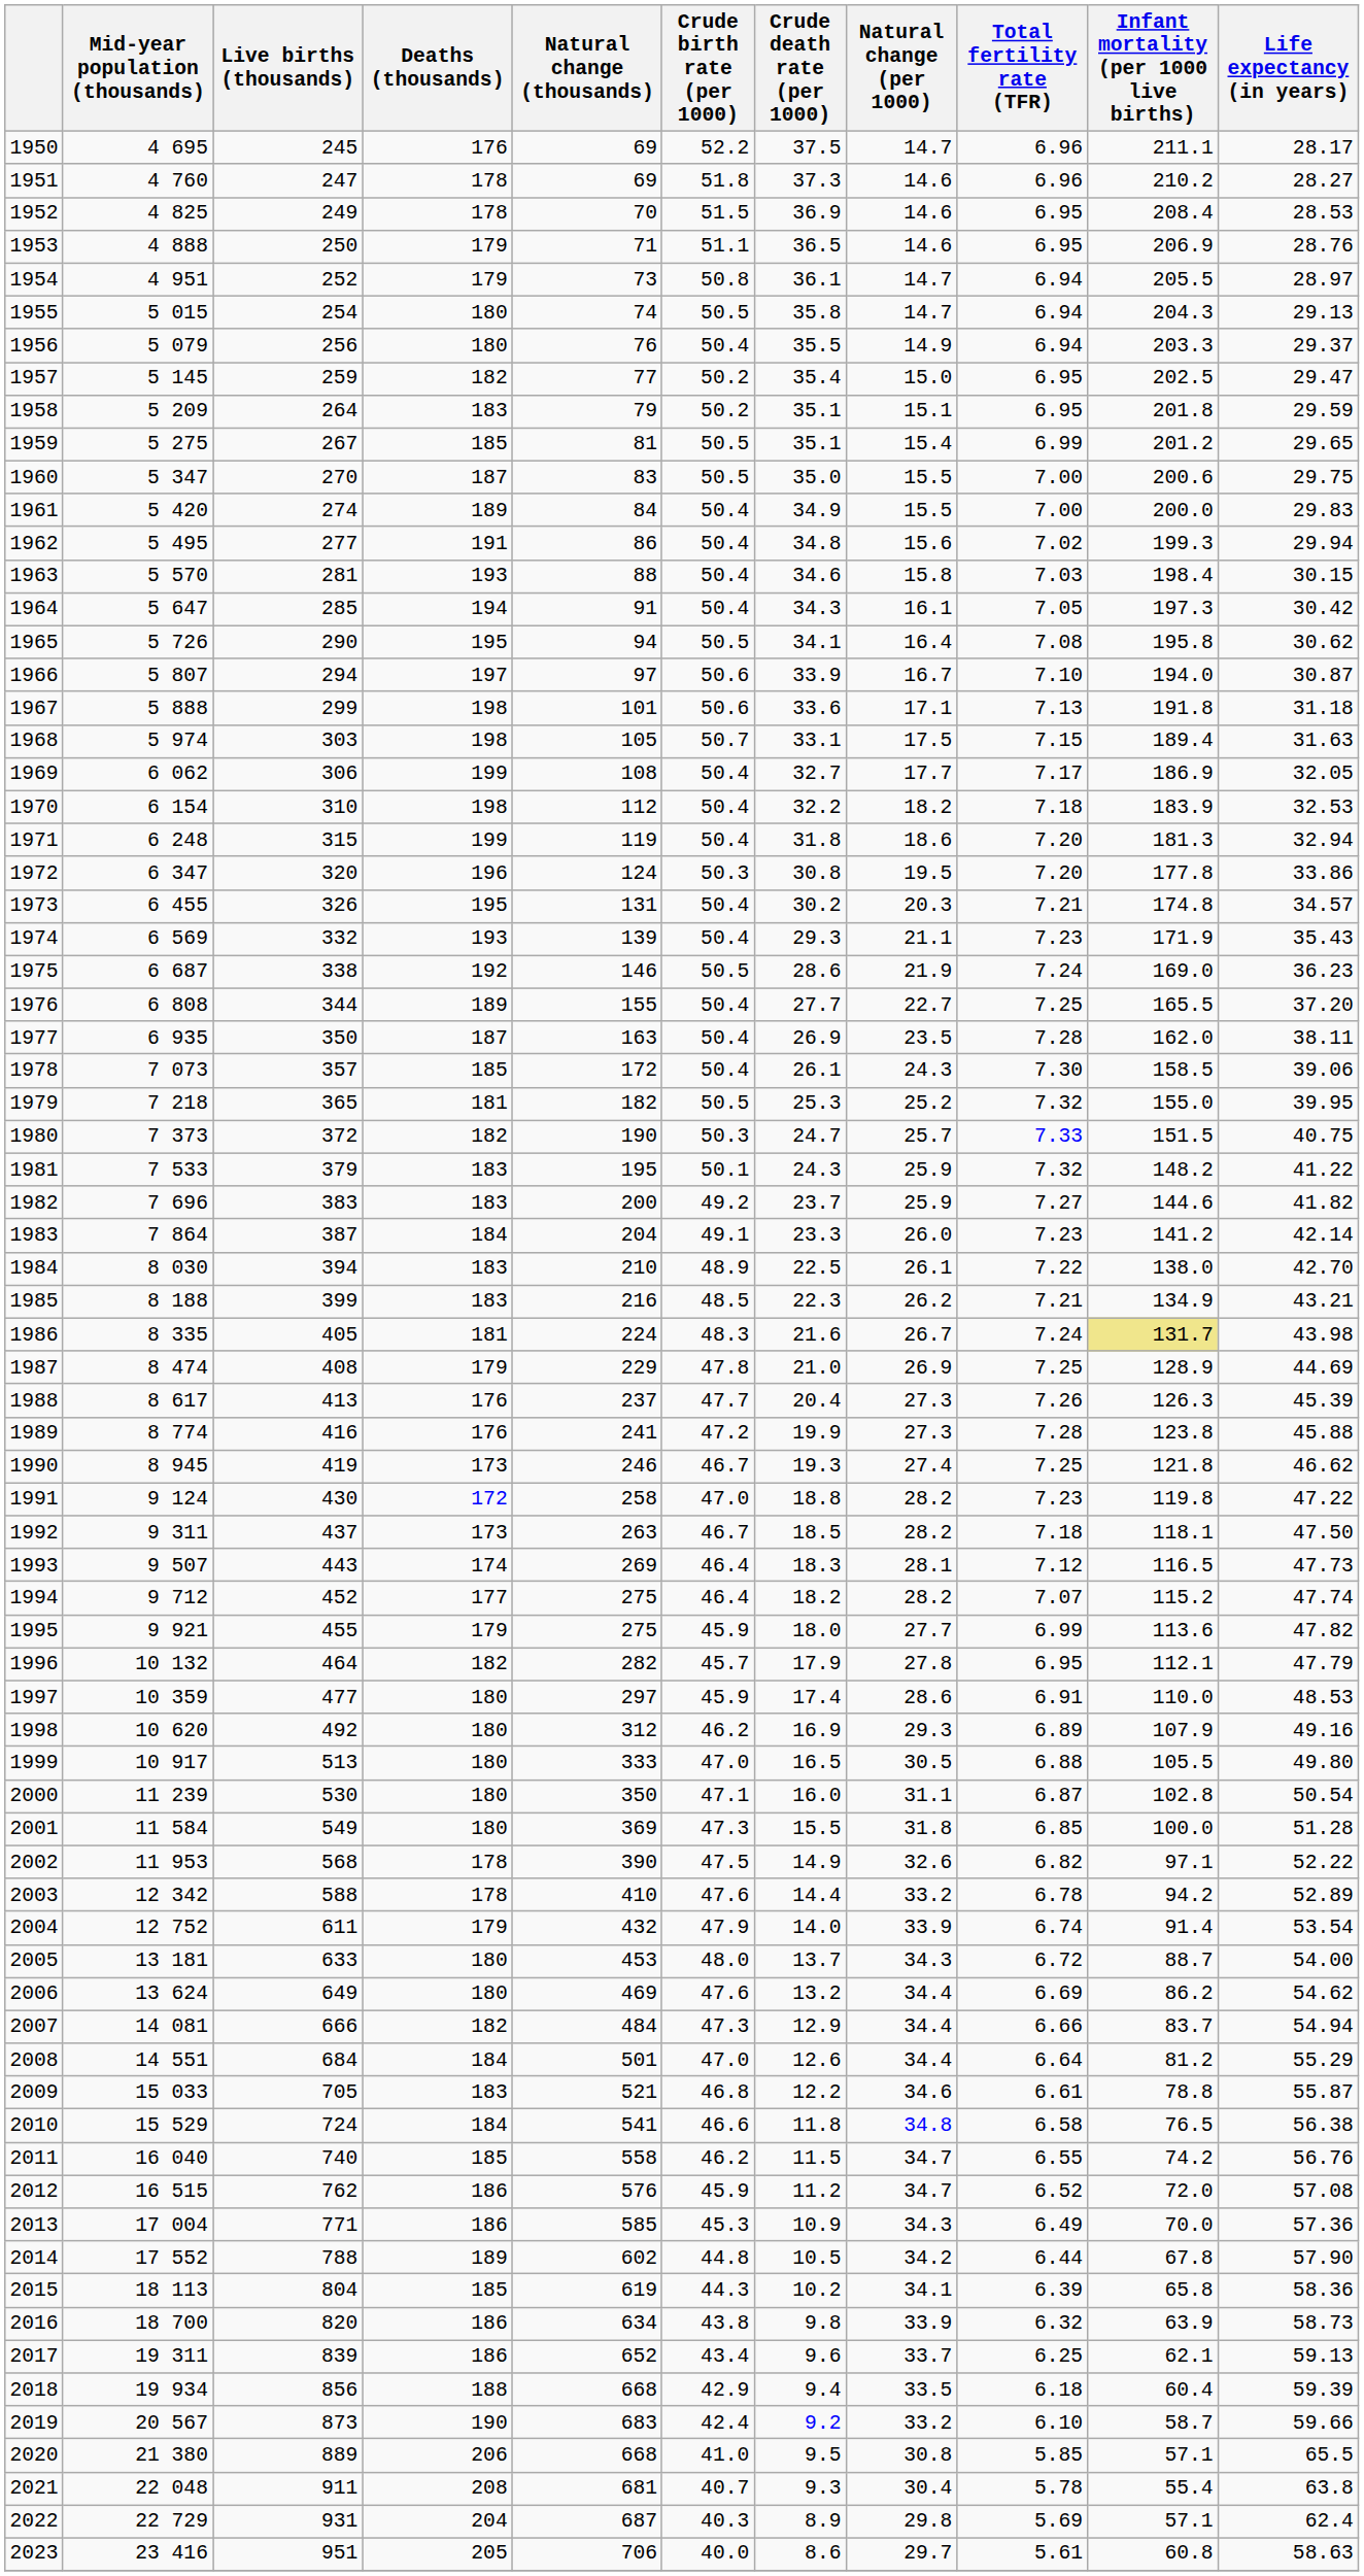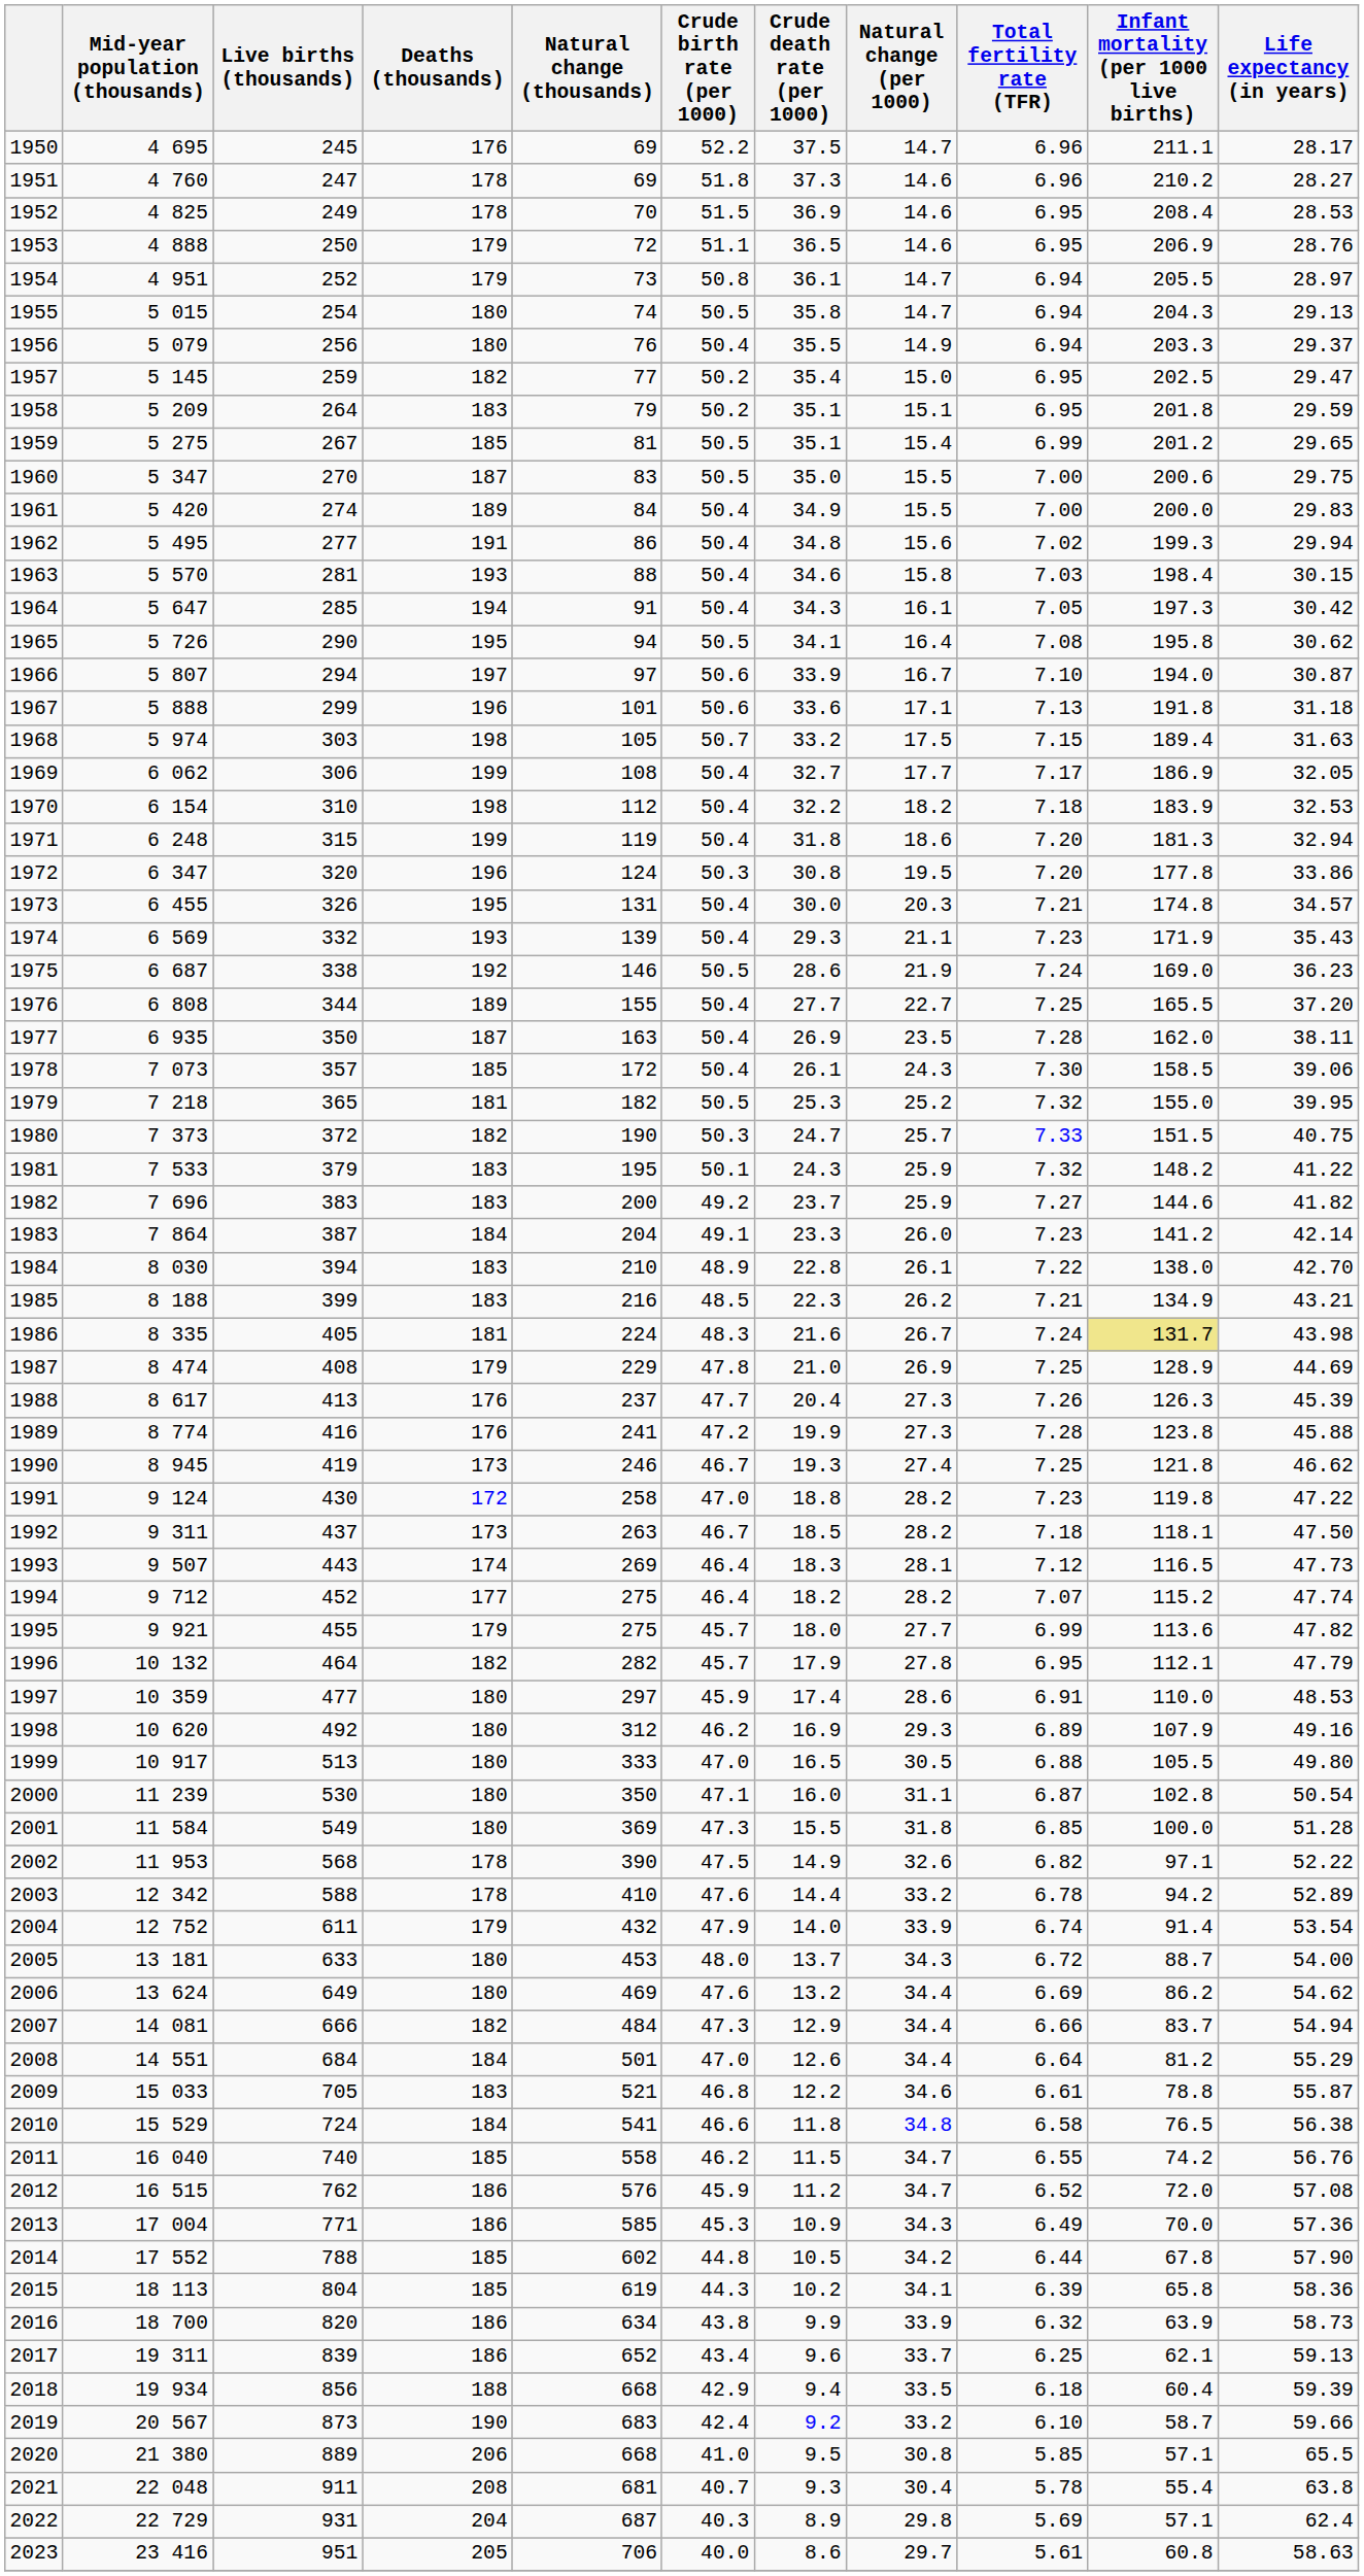1953 | Natural change (thousands): 71 -> 72
1967 | Deaths (thousands): 198 -> 196
1968 | Crude death rate (per 1000): 33.1 -> 33.2
1973 | Crude death rate (per 1000): 30.2 -> 30.0
1984 | Crude death rate (per 1000): 22.5 -> 22.8
1995 | Crude birth rate (per 1000): 45.9 -> 45.7
2014 | Deaths (thousands): 189 -> 185
2016 | Crude death rate (per 1000): 9.8 -> 9.9
